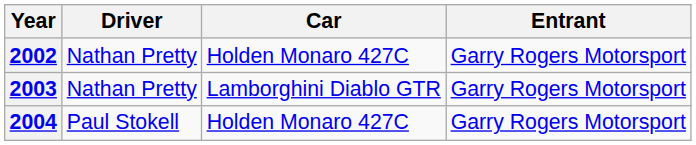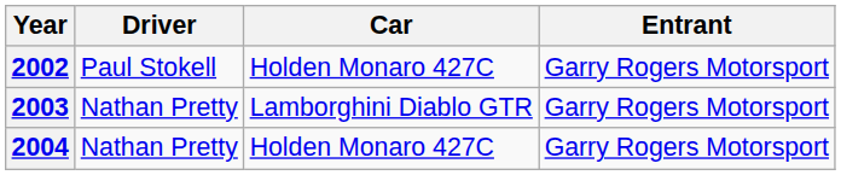2002 | Driver: Nathan Pretty -> Paul Stokell
2004 | Driver: Paul Stokell -> Nathan Pretty
